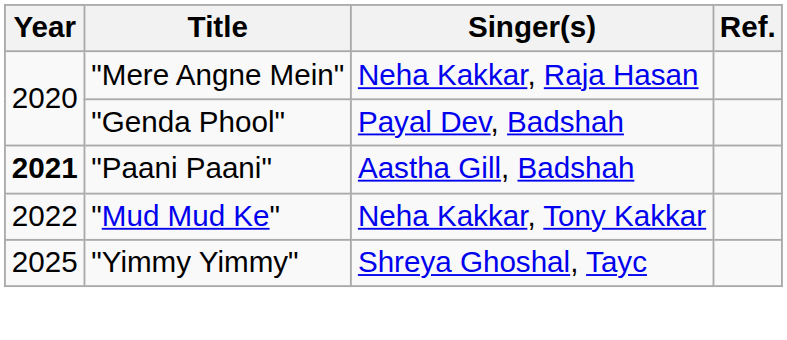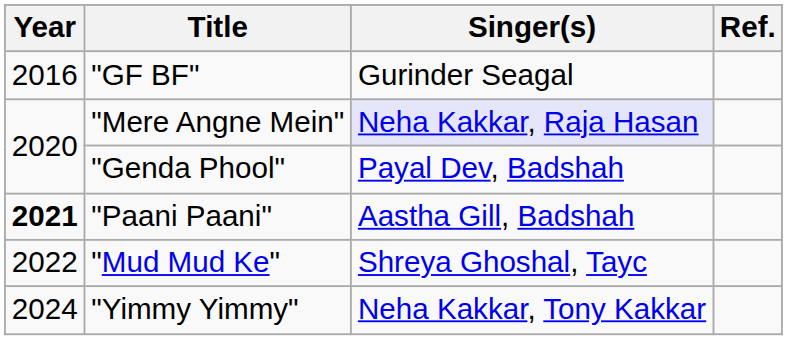+ row: 2016 | "GF BF" | Gurinder Seagal
"Mere Angne Mein" | Singer(s): no background -> lavender background
"Mud Mud Ke" | Singer(s): Neha Kakkar, Tony Kakkar -> Shreya Ghoshal, Tayc
"Yimmy Yimmy" | Year: 2025 -> 2024
"Yimmy Yimmy" | Singer(s): Shreya Ghoshal, Tayc -> Neha Kakkar, Tony Kakkar
